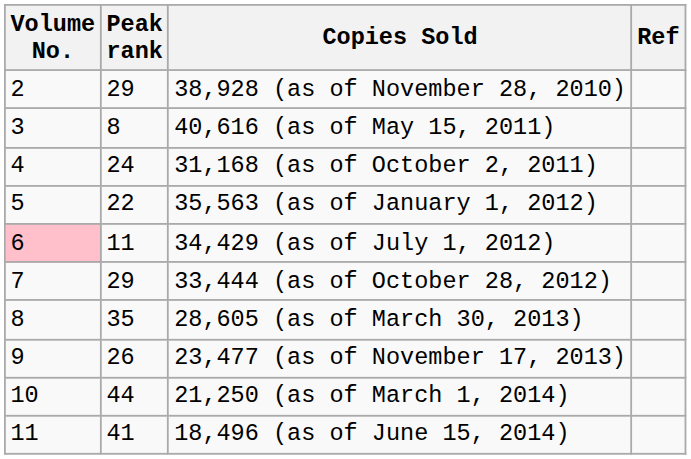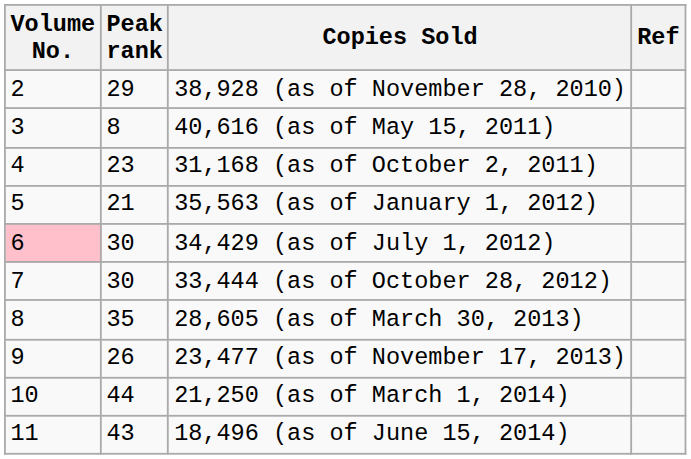31,168 (as of October 2, 2011) | Peak rank: 24 -> 23
35,563 (as of January 1, 2012) | Peak rank: 22 -> 21
34,429 (as of July 1, 2012) | Peak rank: 11 -> 30
33,444 (as of October 28, 2012) | Peak rank: 29 -> 30
18,496 (as of June 15, 2014) | Peak rank: 41 -> 43
